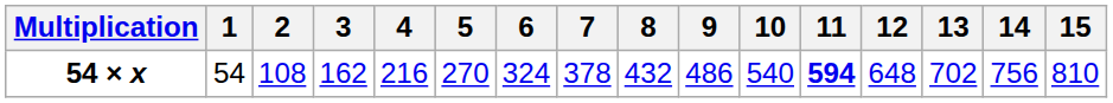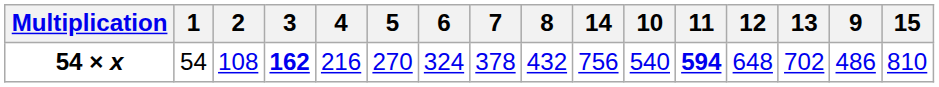columns swapped: 9 <-> 14
54 × x | 3: normal -> bold
